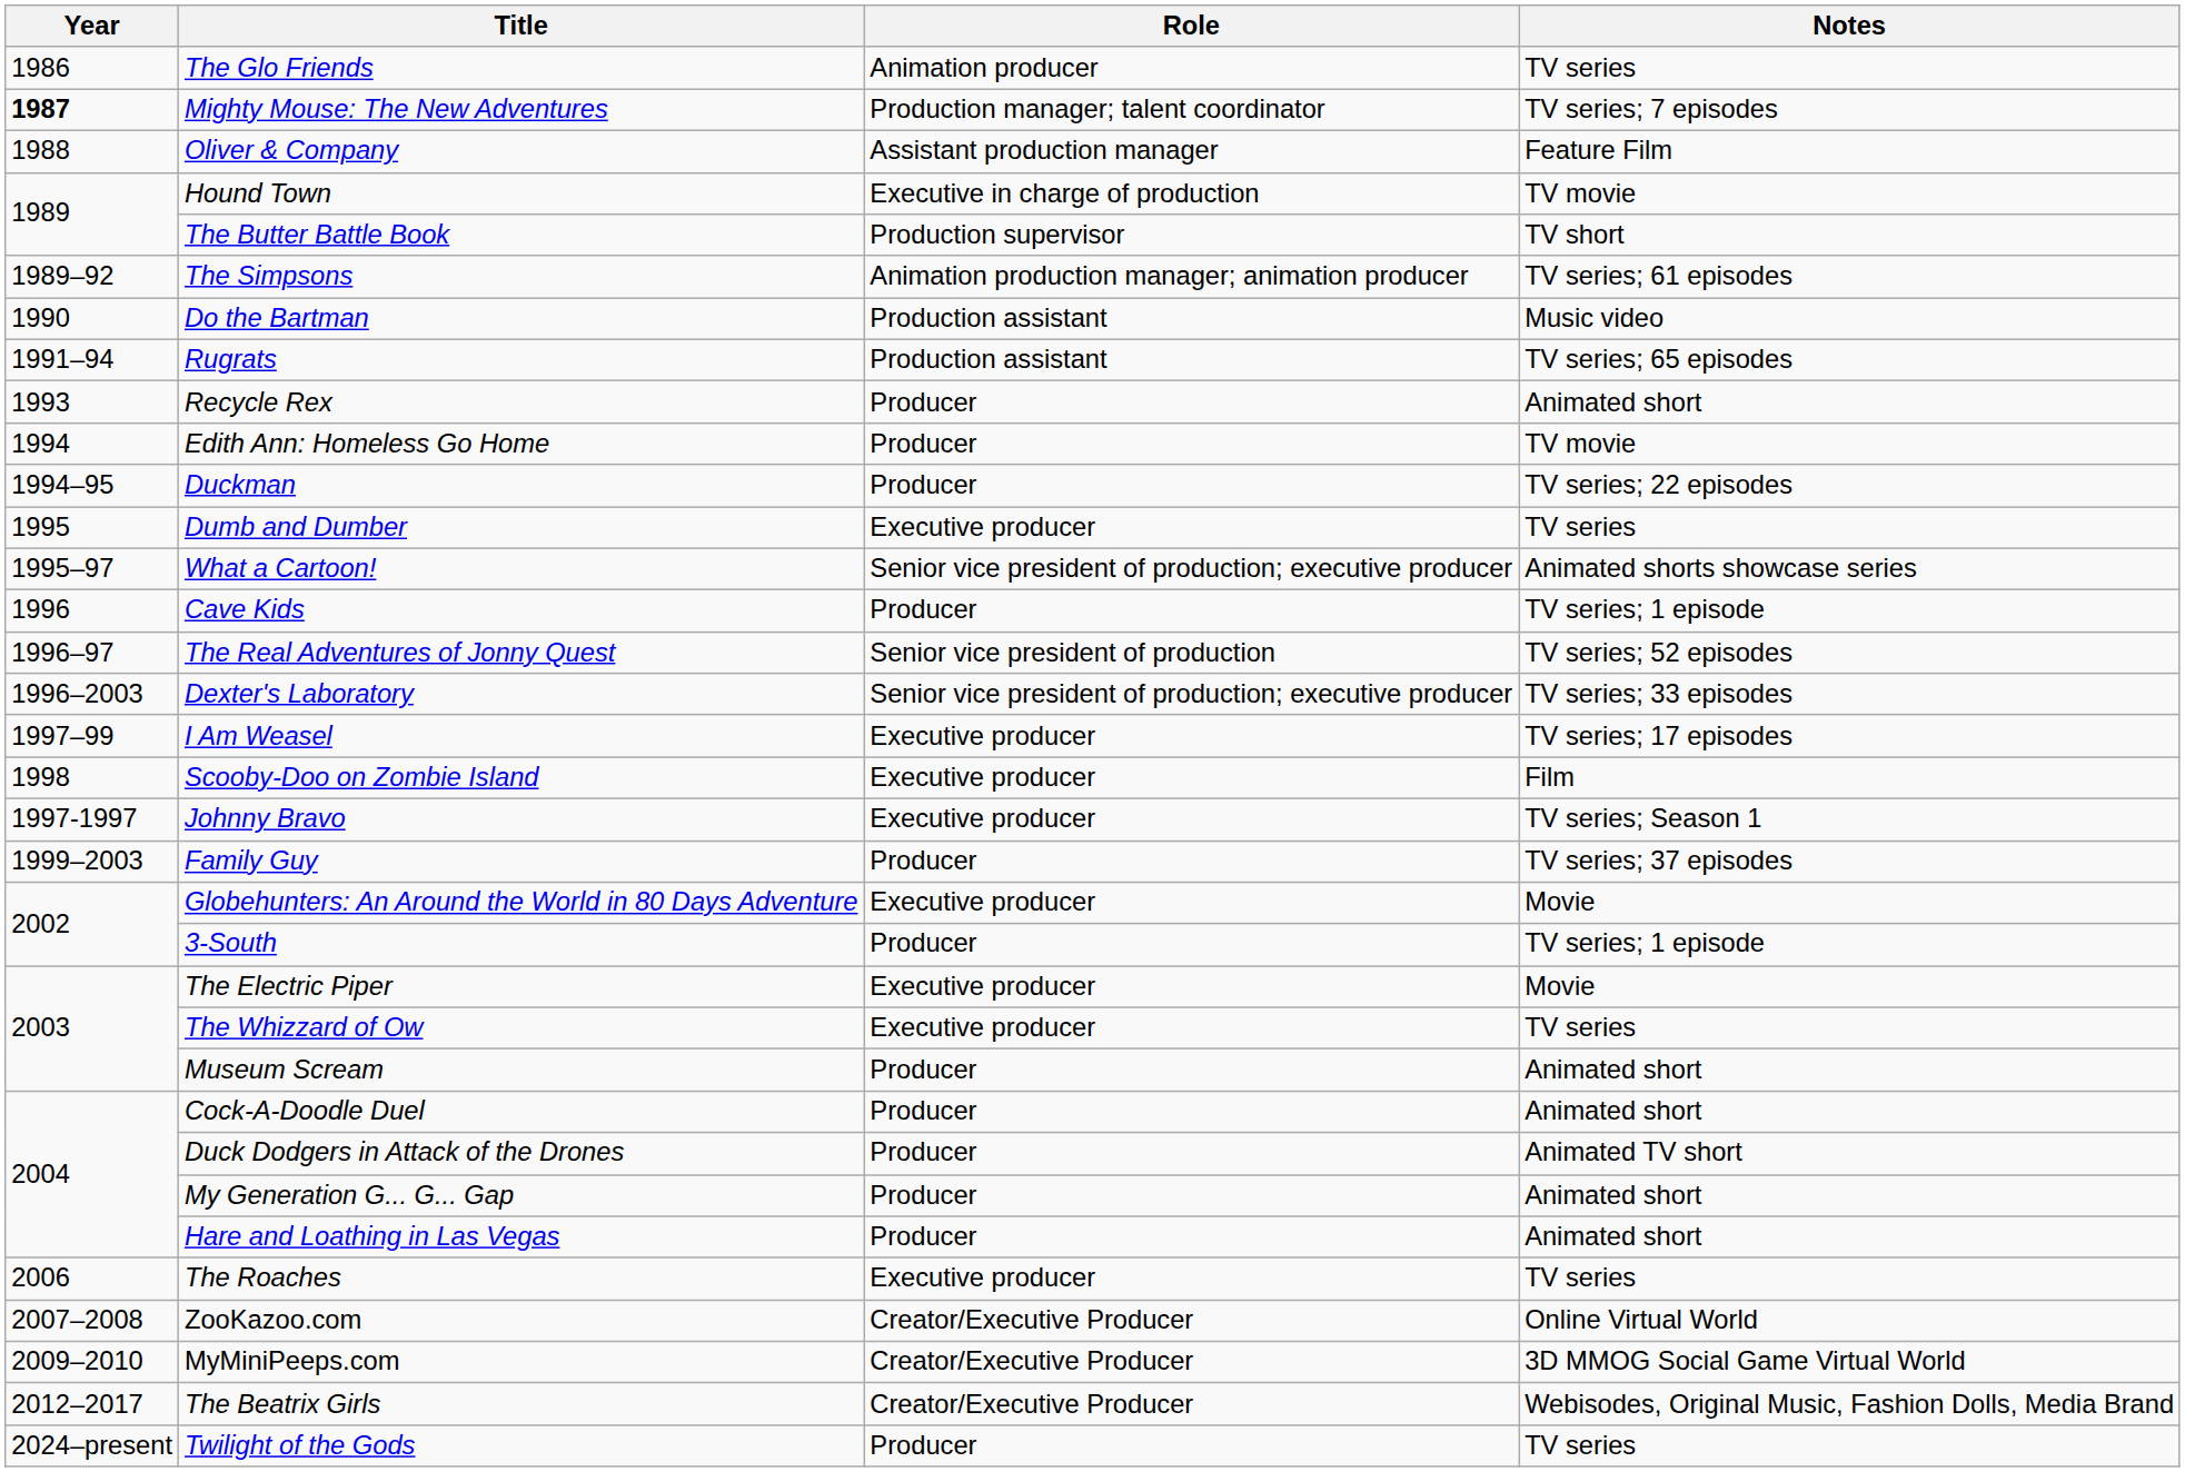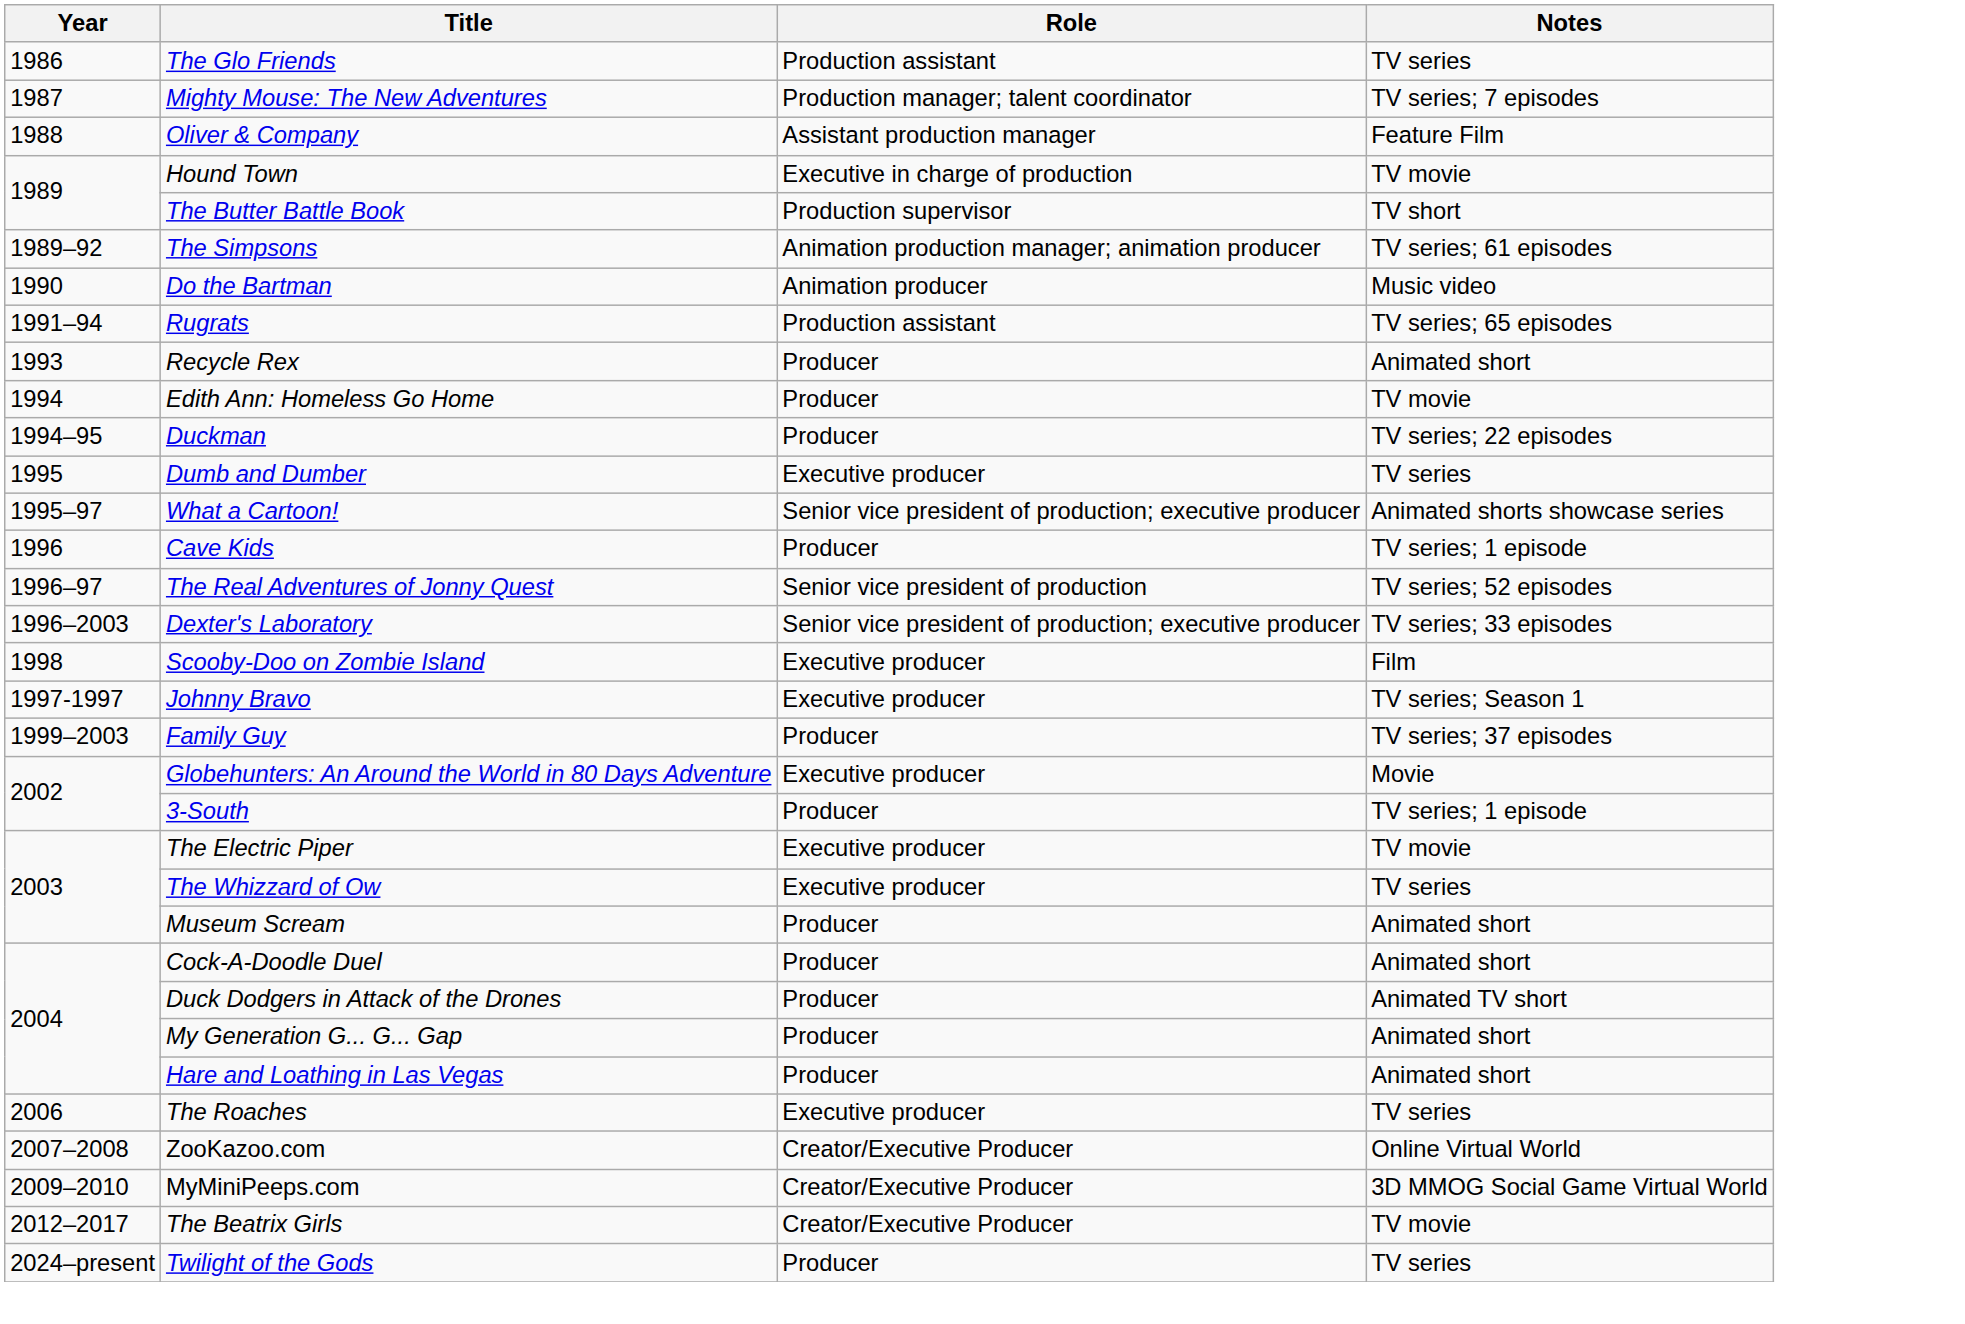The Glo Friends | Role: Animation producer -> Production assistant
Mighty Mouse: The New Adventures | Year: bold -> normal
Do the Bartman | Role: Production assistant -> Animation producer
- row: 1997–99 | I Am Weasel | Executive producer | TV series; 17 episodes
The Electric Piper | Notes: Movie -> TV movie
The Beatrix Girls | Notes: Webisodes, Original Music, Fashion Dolls, Media Brand -> TV movie
